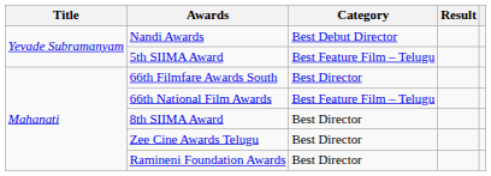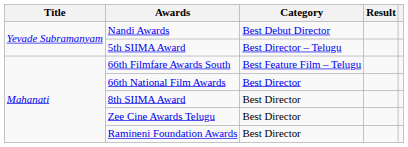5th SIIMA Award | Category: Best Feature Film – Telugu -> Best Director – Telugu
66th Filmfare Awards South | Category: Best Director -> Best Feature Film – Telugu
66th National Film Awards | Category: Best Feature Film – Telugu -> Best Director
